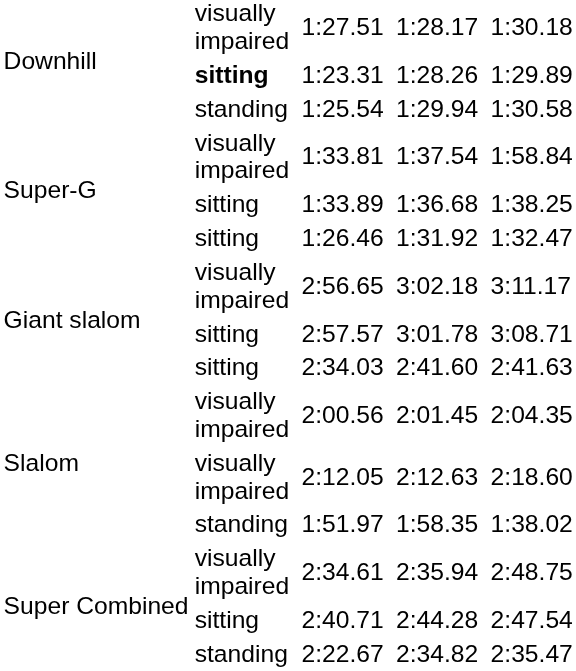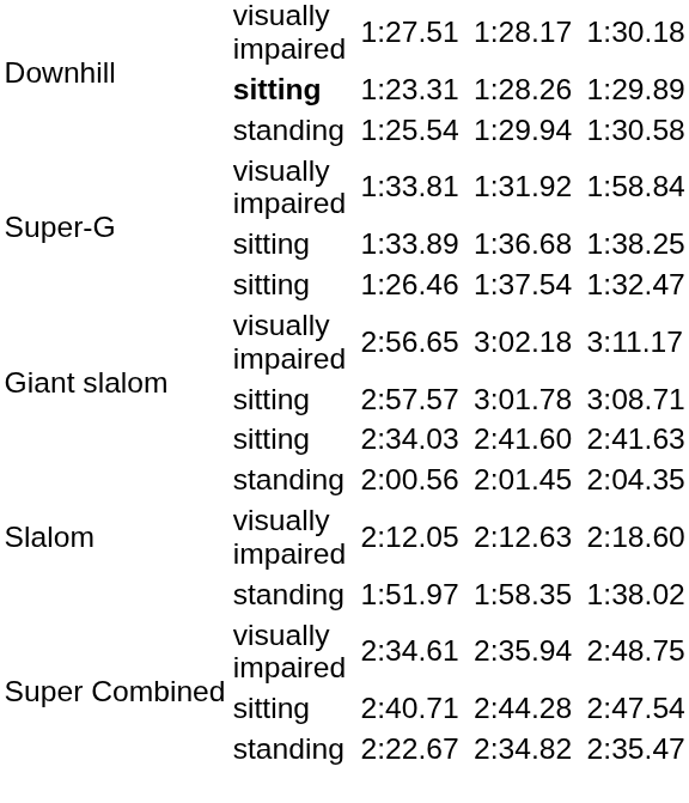1:33.81 | column 6: 1:37.54 -> 1:31.92
1:26.46 | column 6: 1:31.92 -> 1:37.54
2:00.56 | column 2: visually impaired -> standing
